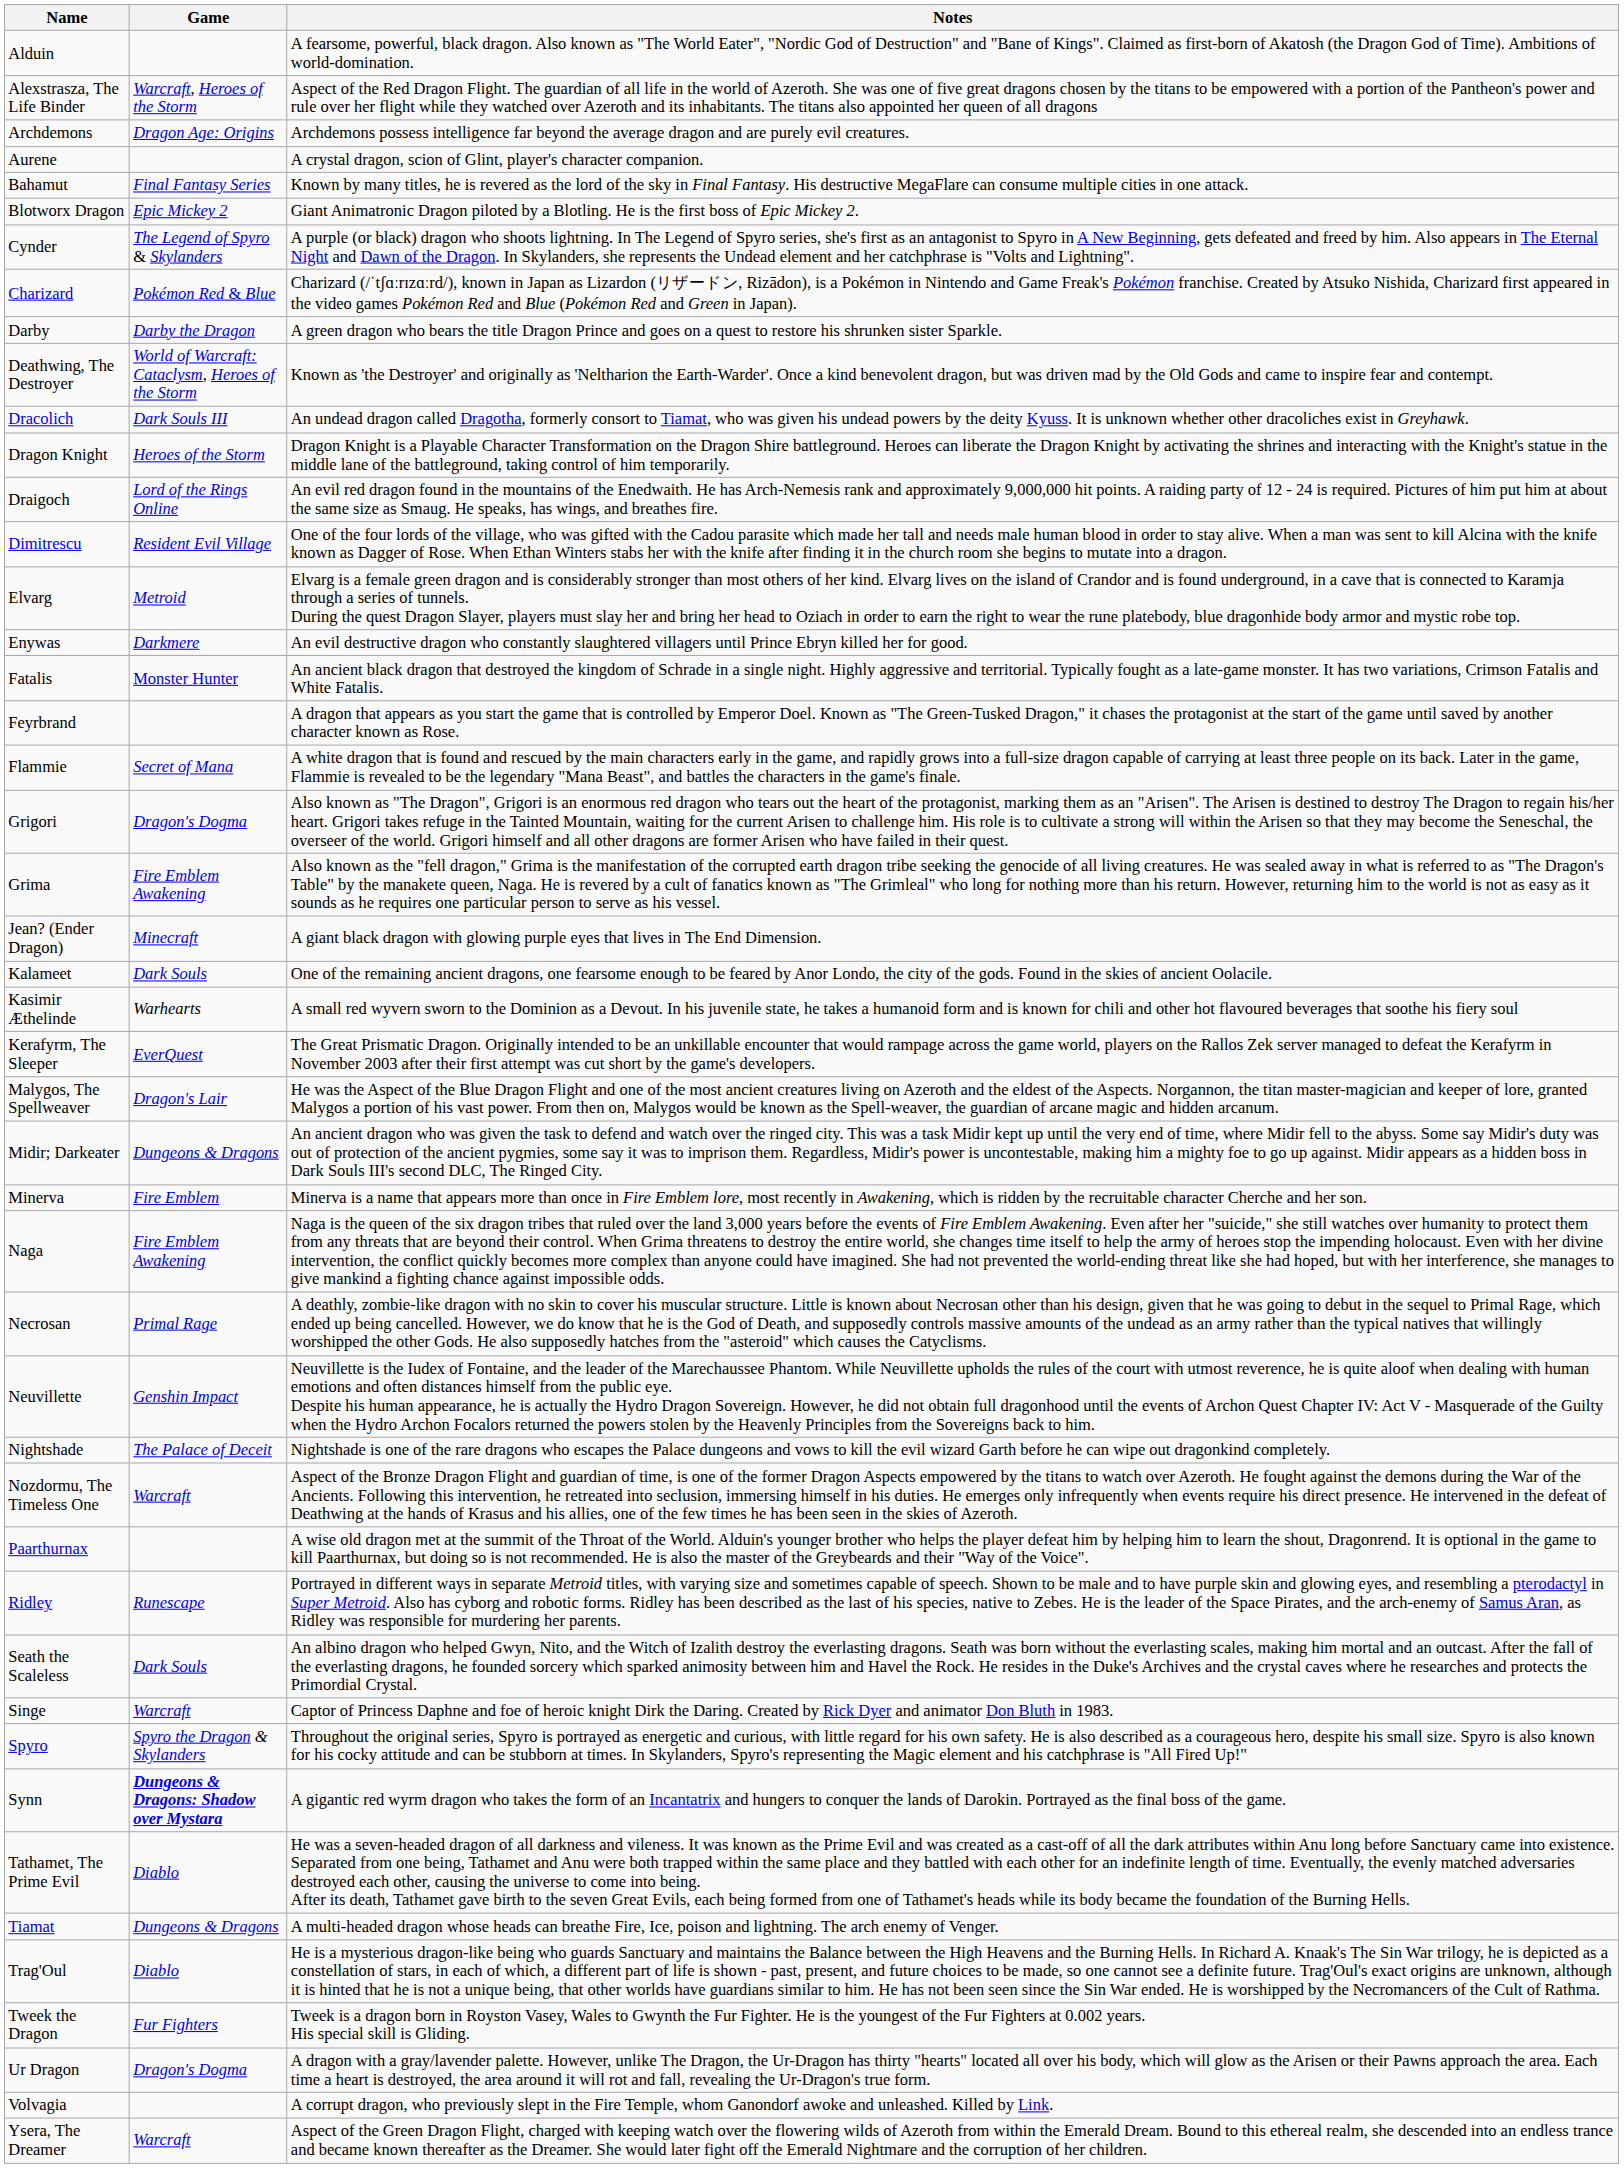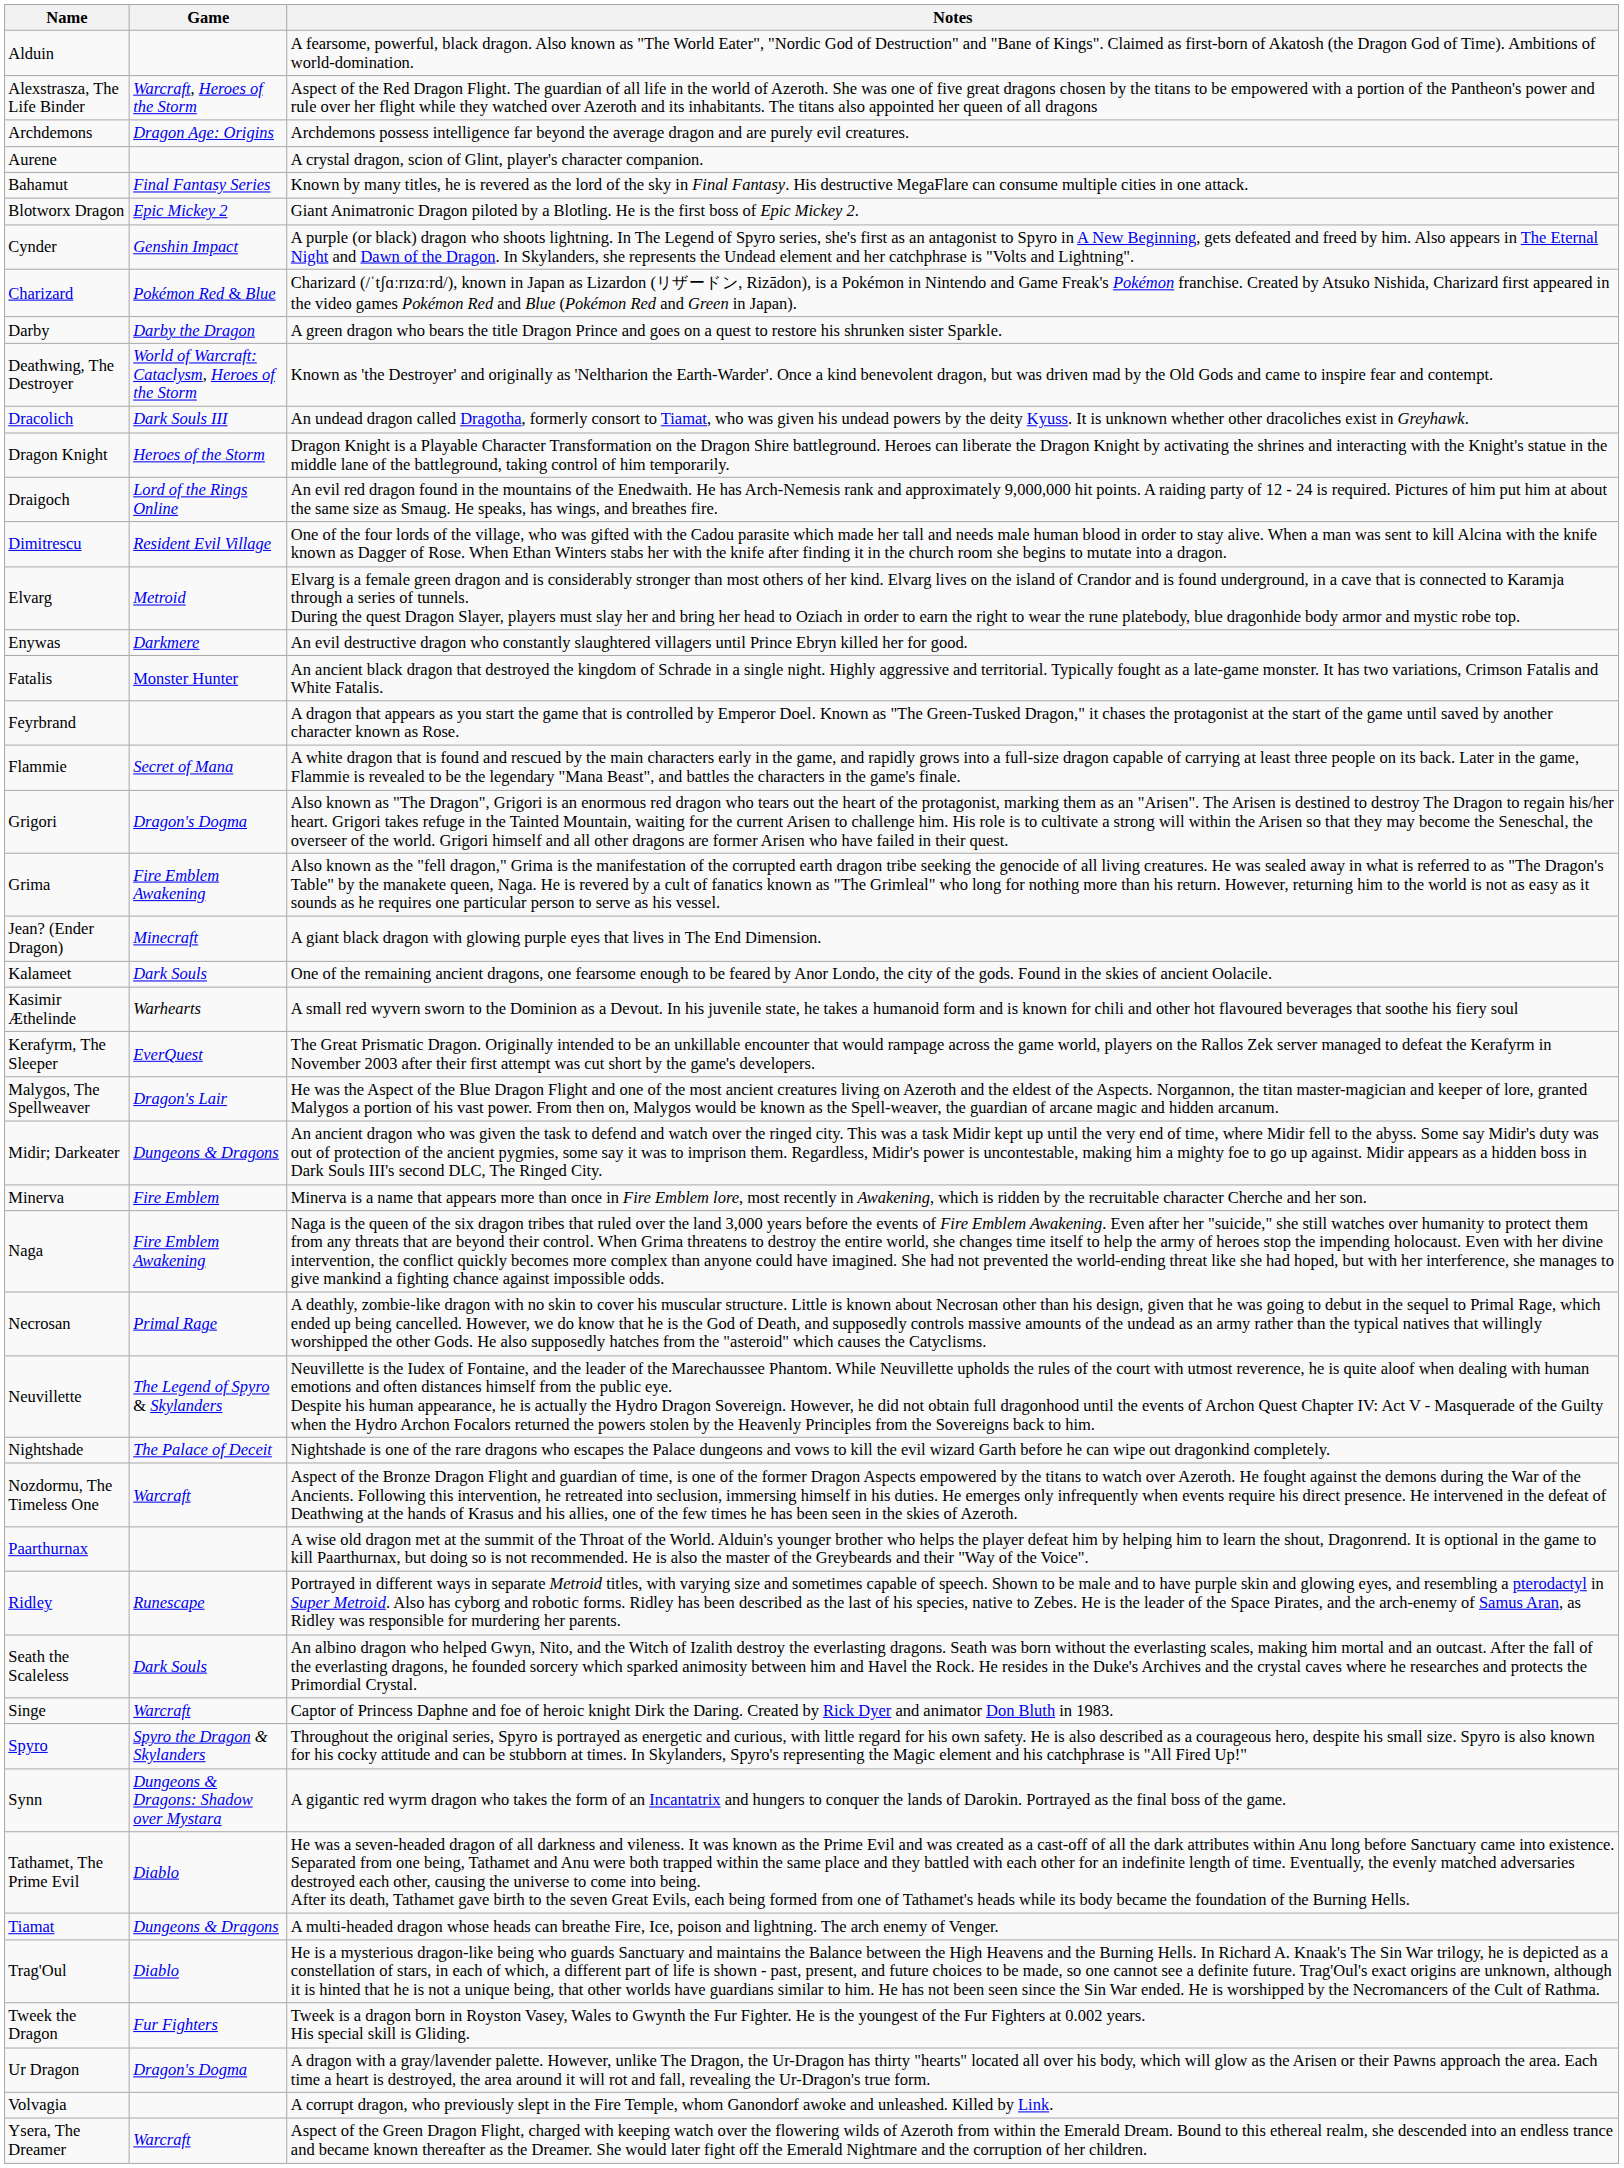Cynder | Game: The Legend of Spyro & Skylanders -> Genshin Impact
Neuvillette | Game: Genshin Impact -> The Legend of Spyro & Skylanders
Synn | Game: bold -> normal
